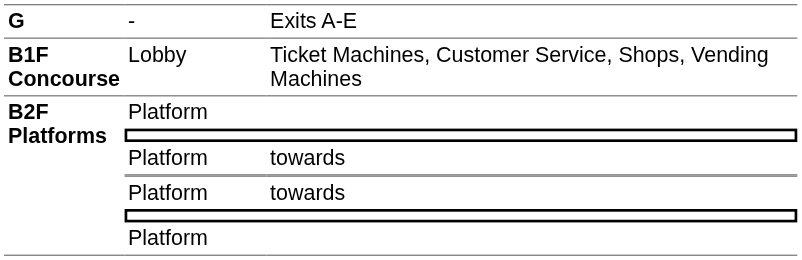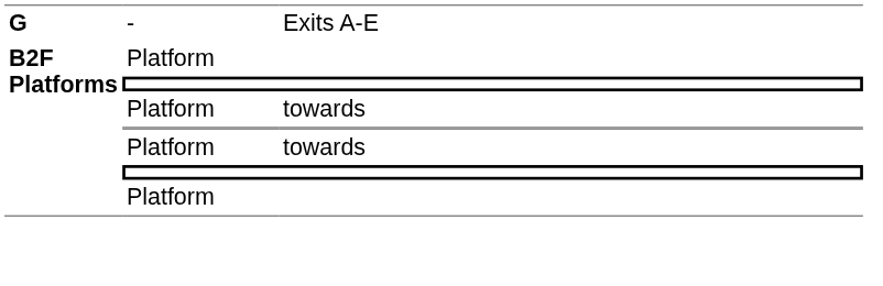- row: B1F Concourse | Lobby | Ticket Machines, Customer Service, Shops, Vending Machines
